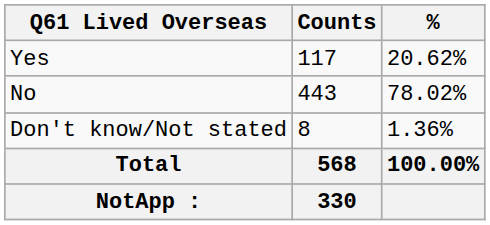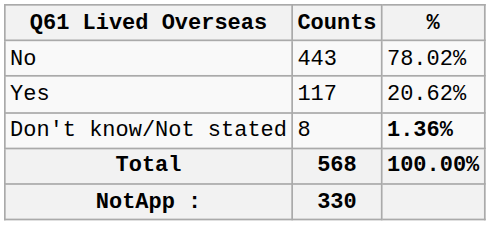rows swapped: Yes <-> No
Don't know/Not stated | %: normal -> bold
